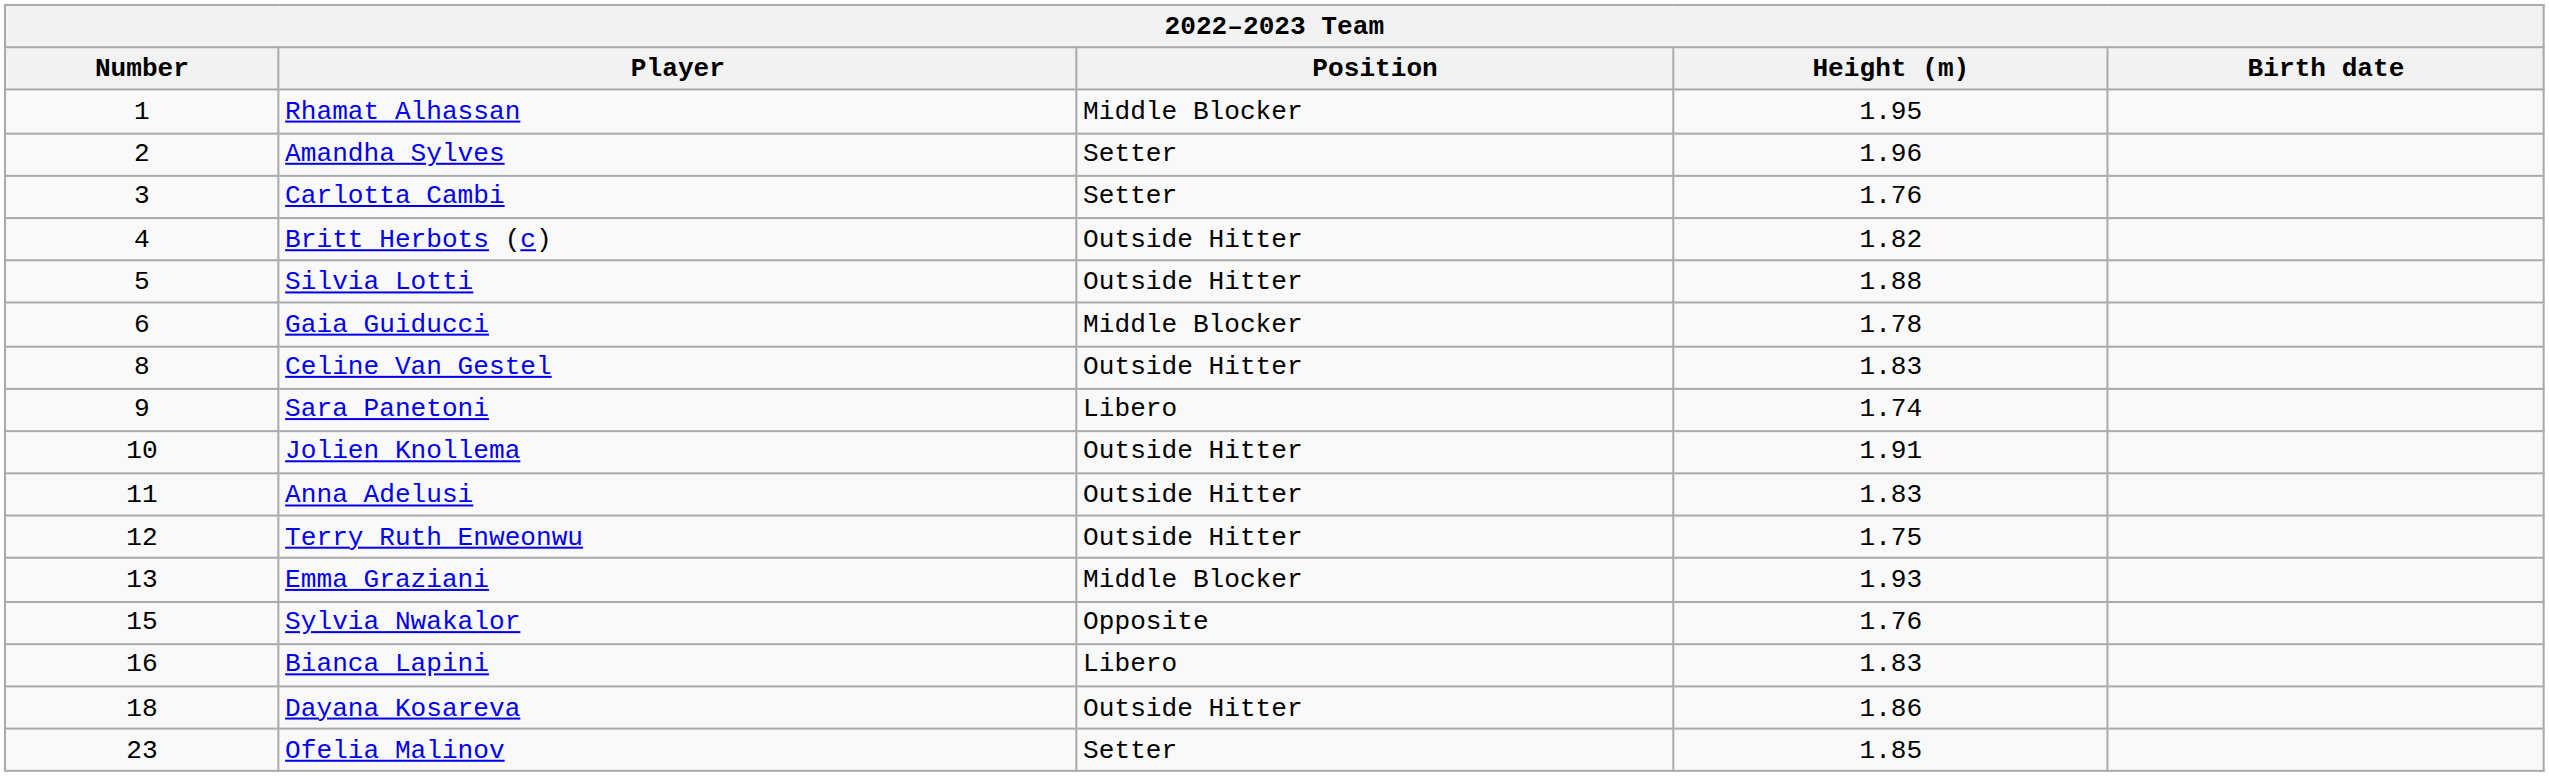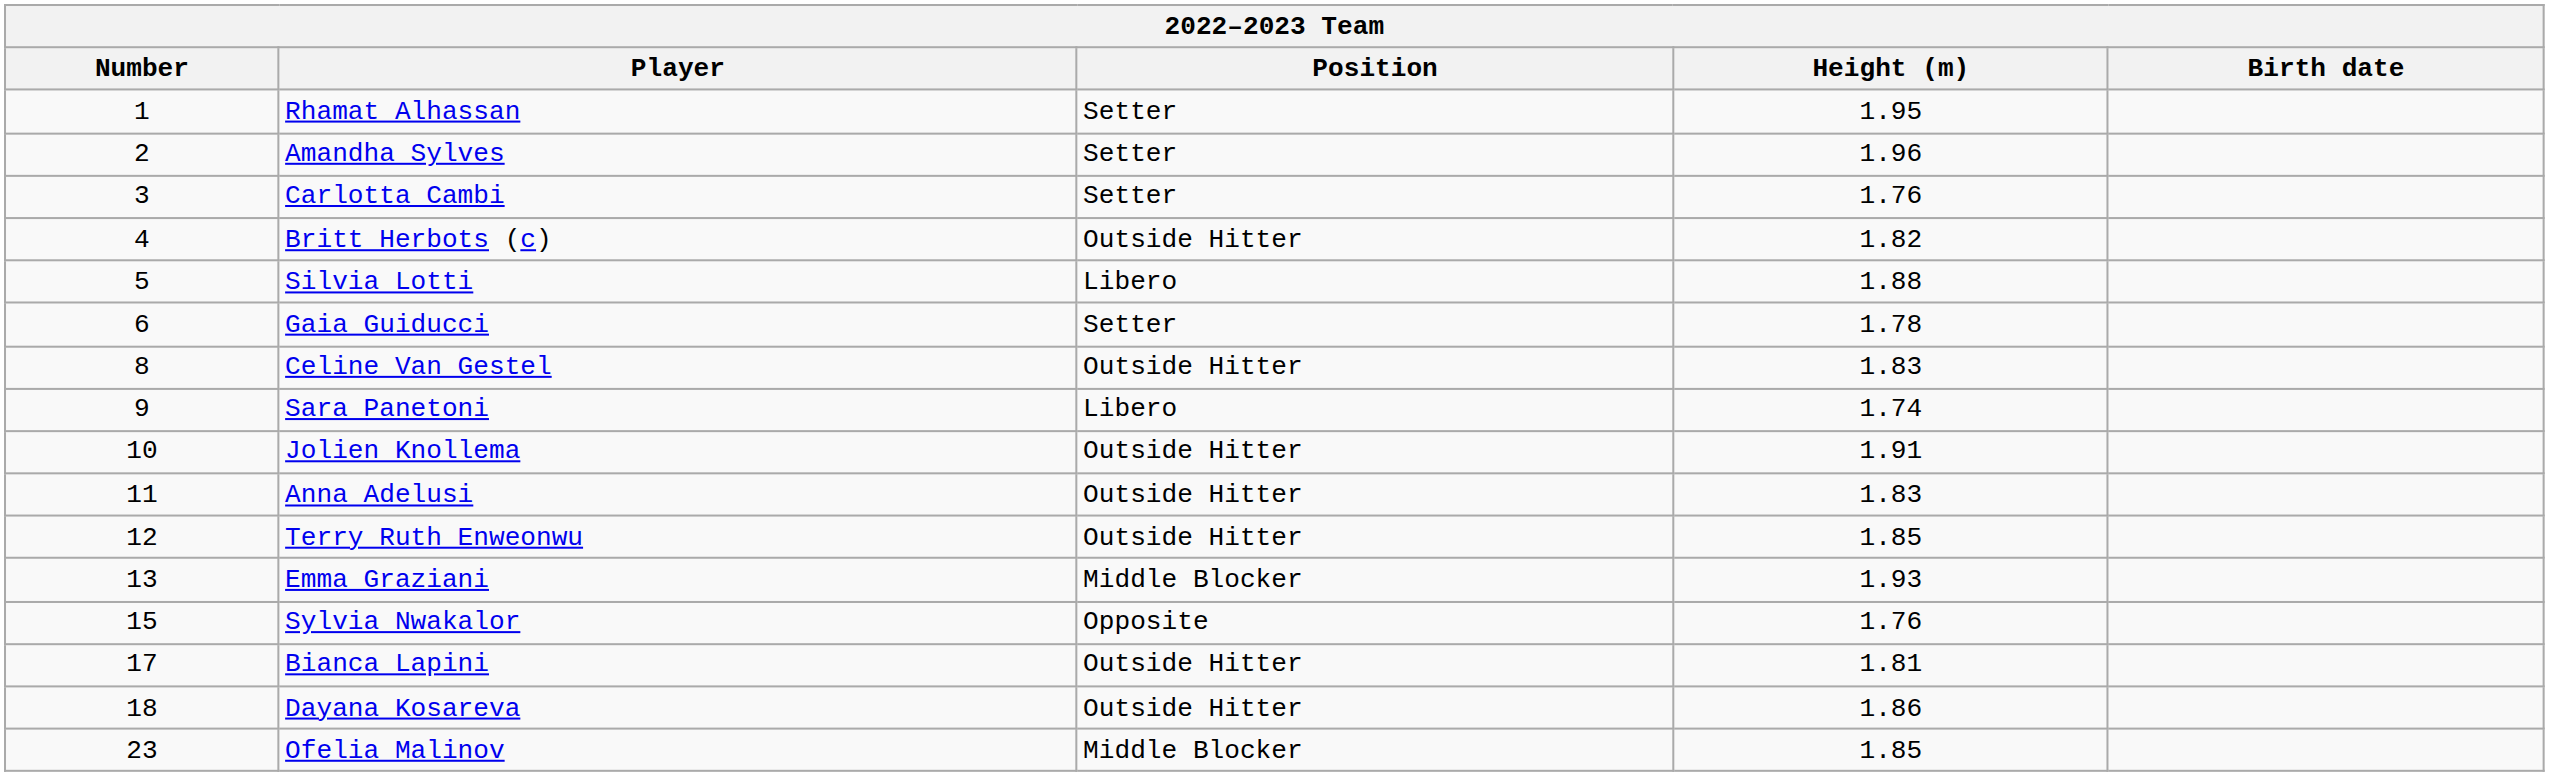Rhamat Alhassan | Position: Middle Blocker -> Setter
Silvia Lotti | Position: Outside Hitter -> Libero
Gaia Guiducci | Position: Middle Blocker -> Setter
Terry Ruth Enweonwu | Height (m): 1.75 -> 1.85
Bianca Lapini | Number: 16 -> 17
Bianca Lapini | Position: Libero -> Outside Hitter
Bianca Lapini | Height (m): 1.83 -> 1.81
Ofelia Malinov | Position: Setter -> Middle Blocker
